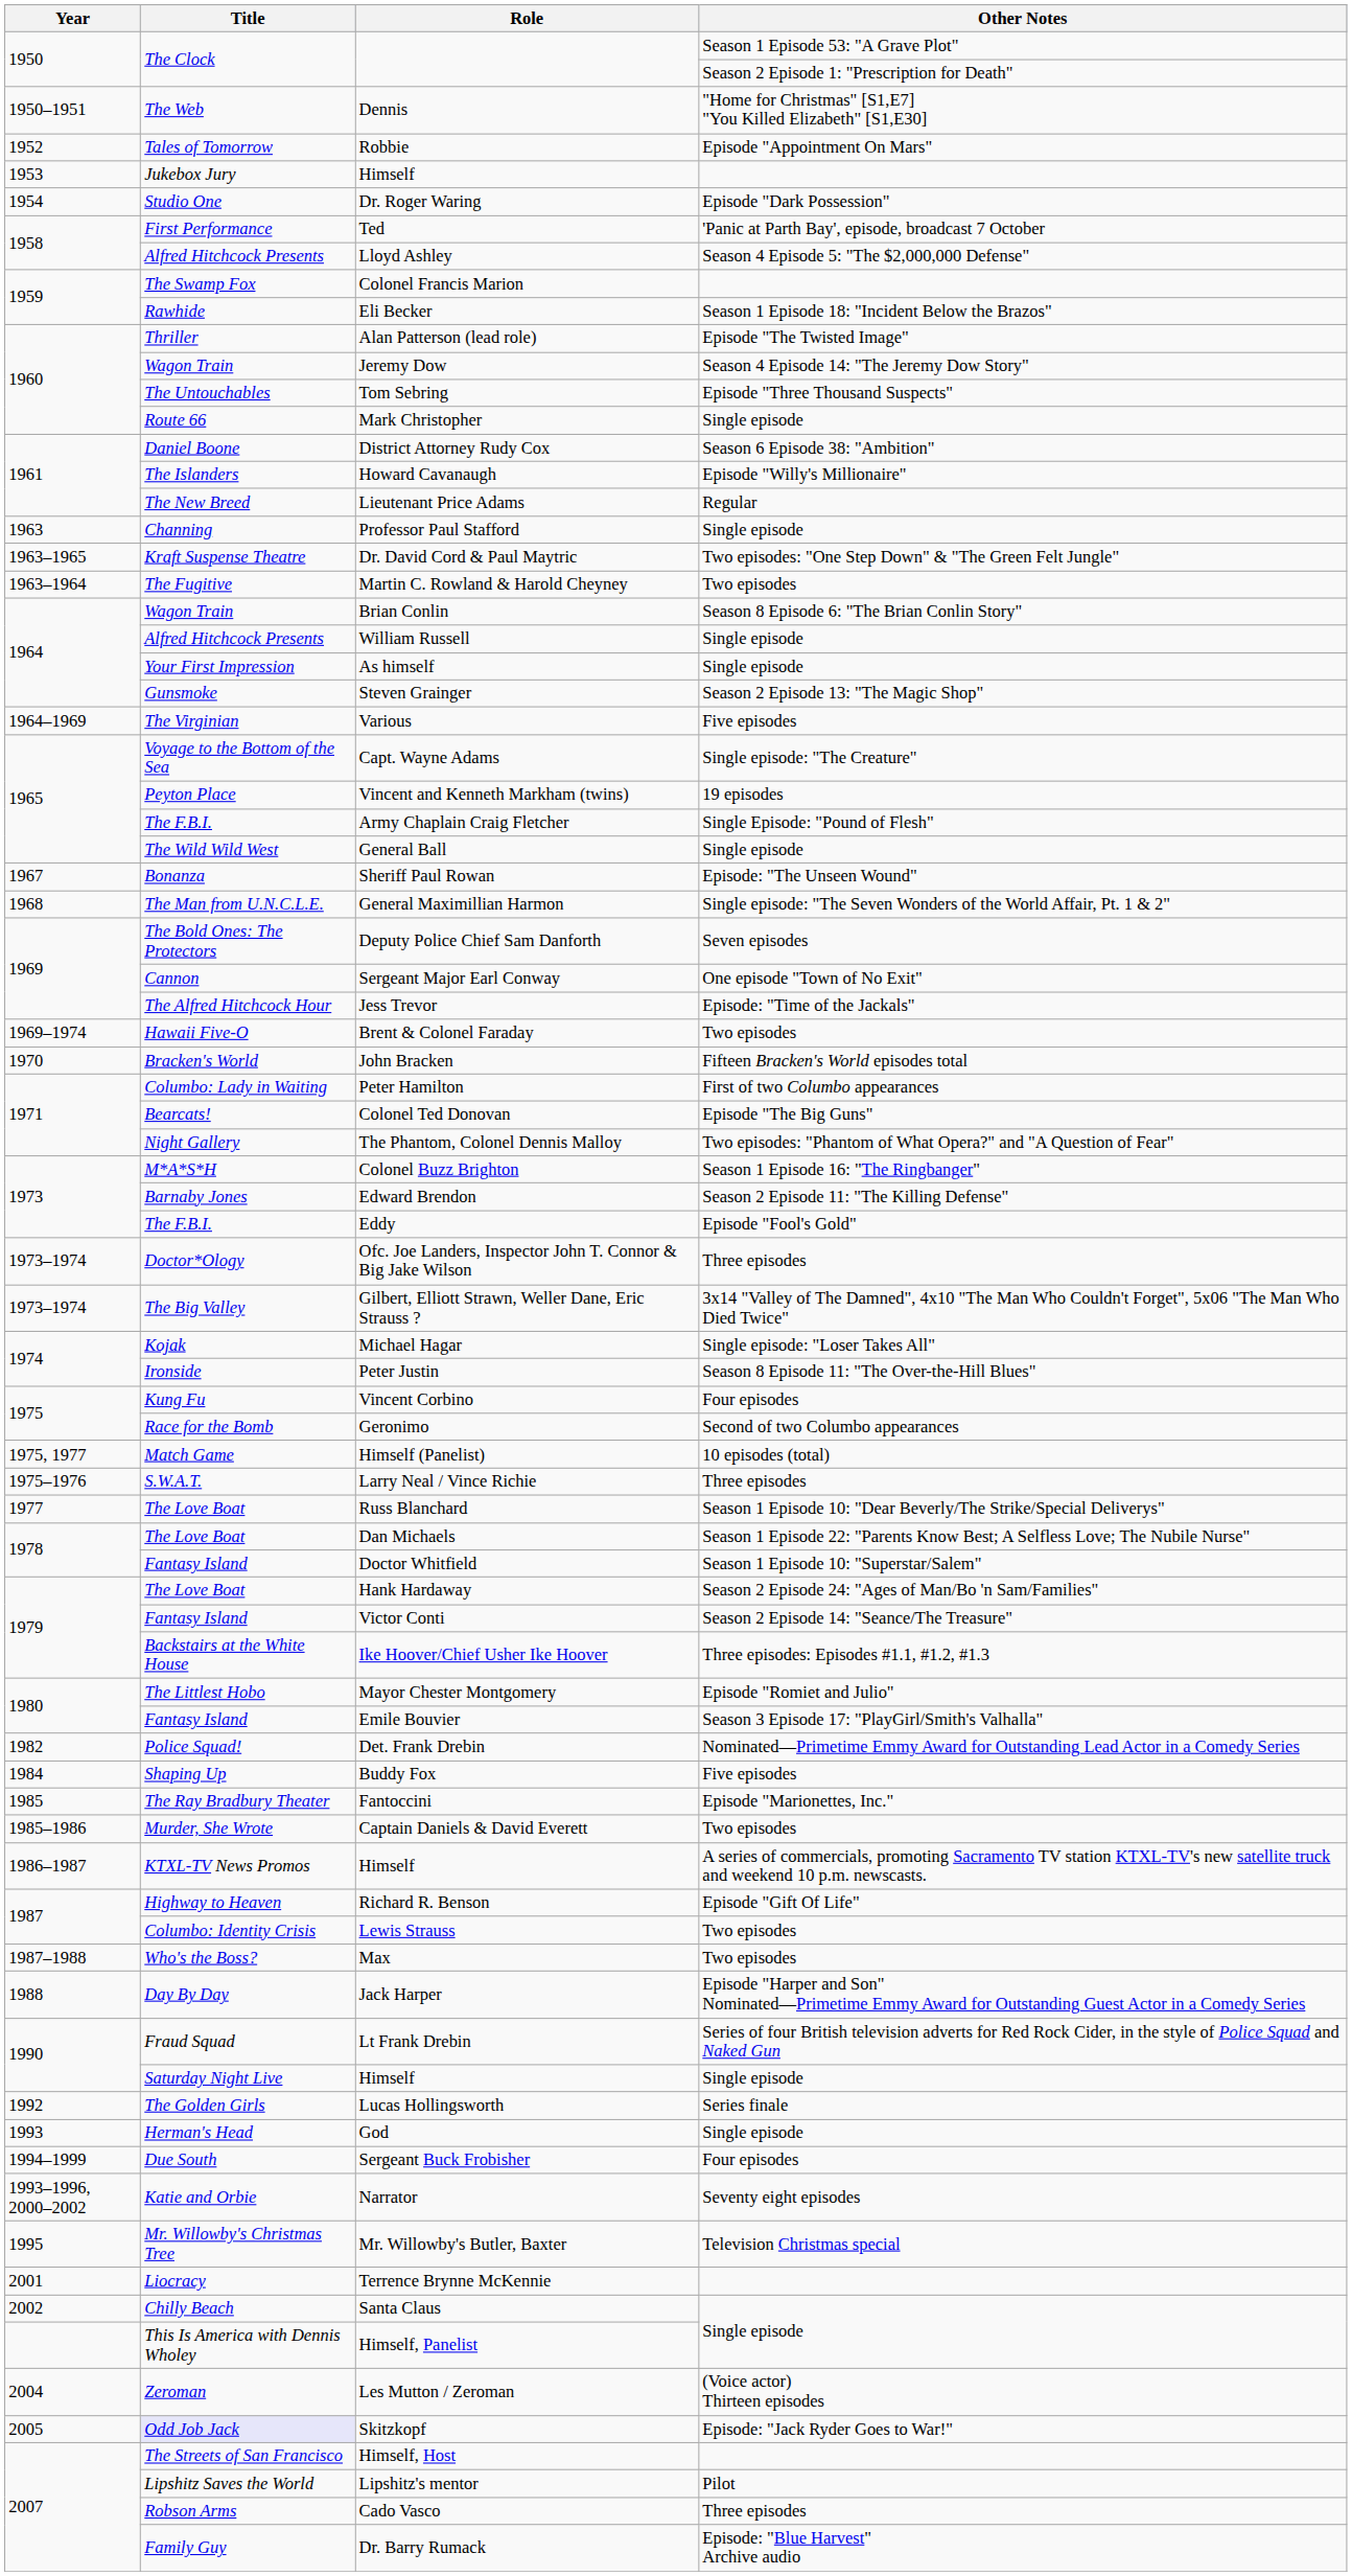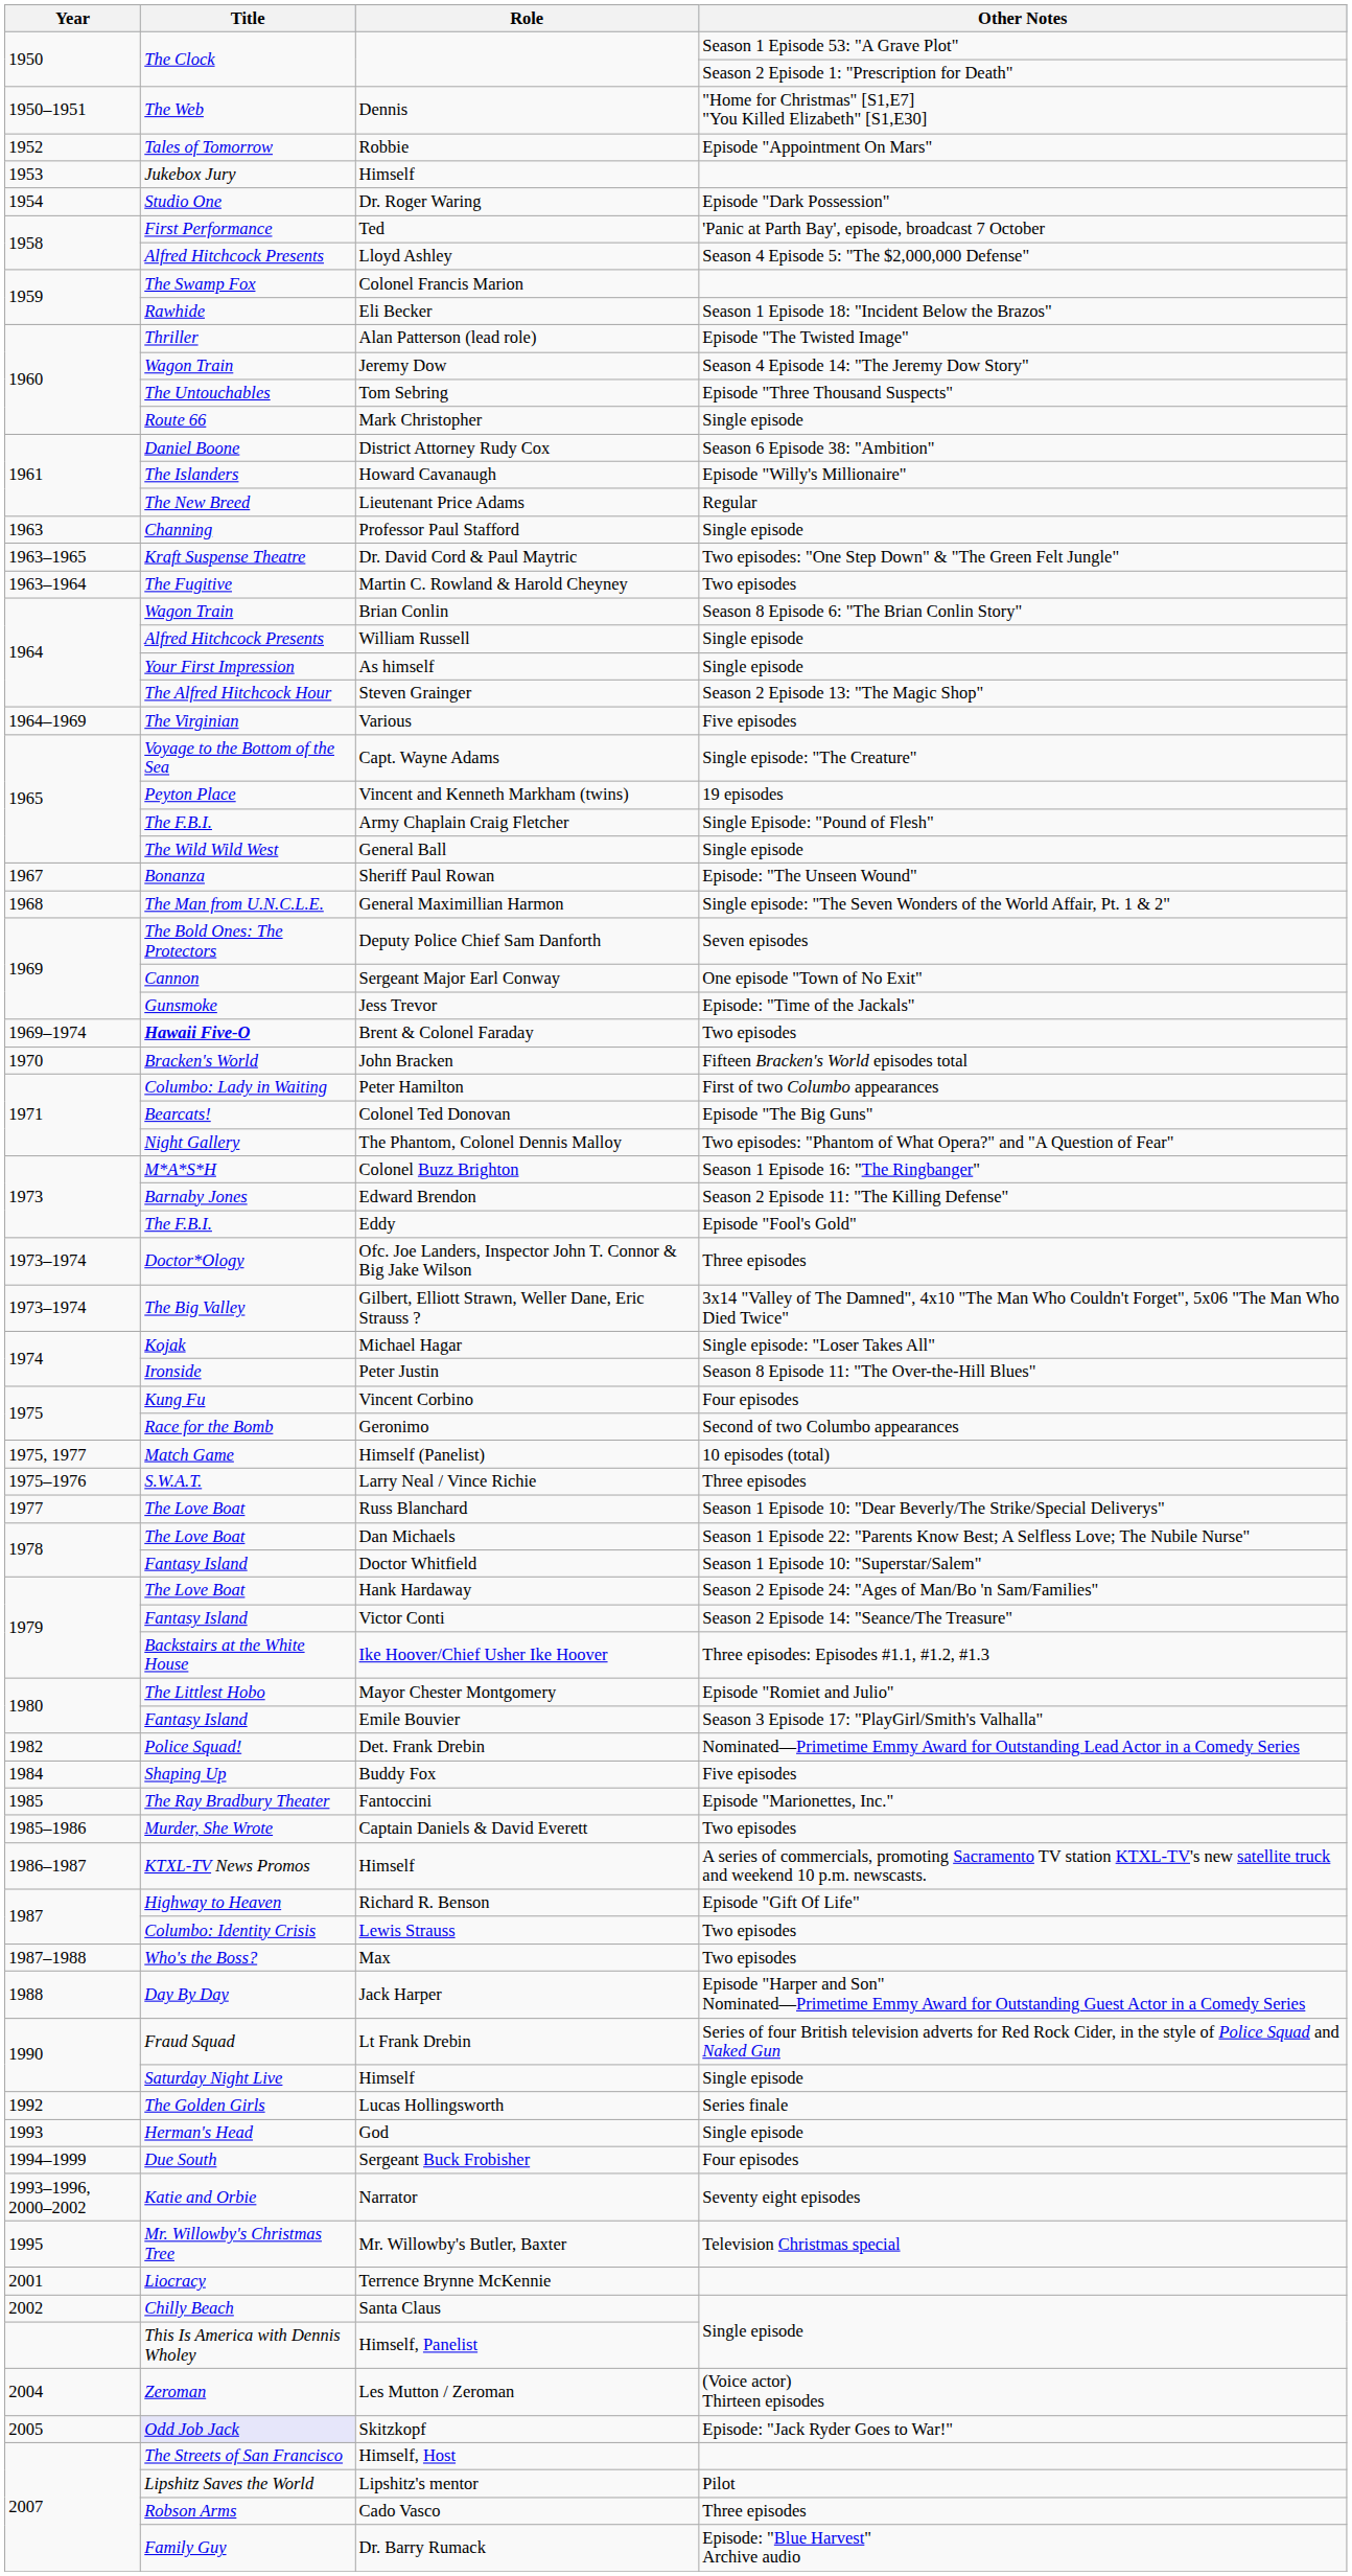Steven Grainger | Title: Gunsmoke -> The Alfred Hitchcock Hour
Jess Trevor | Title: The Alfred Hitchcock Hour -> Gunsmoke
Brent & Colonel Faraday | Title: normal -> bold
